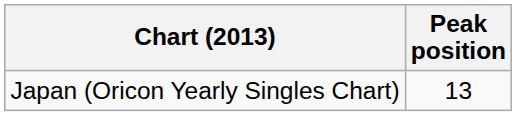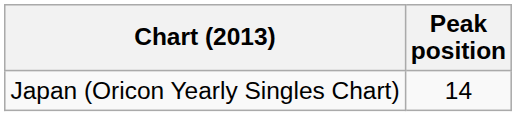Japan (Oricon Yearly Singles Chart) | Peak position: 13 -> 14
